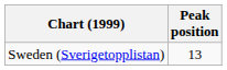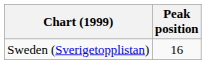Sweden (Sverigetopplistan) | Peak position: 13 -> 16
